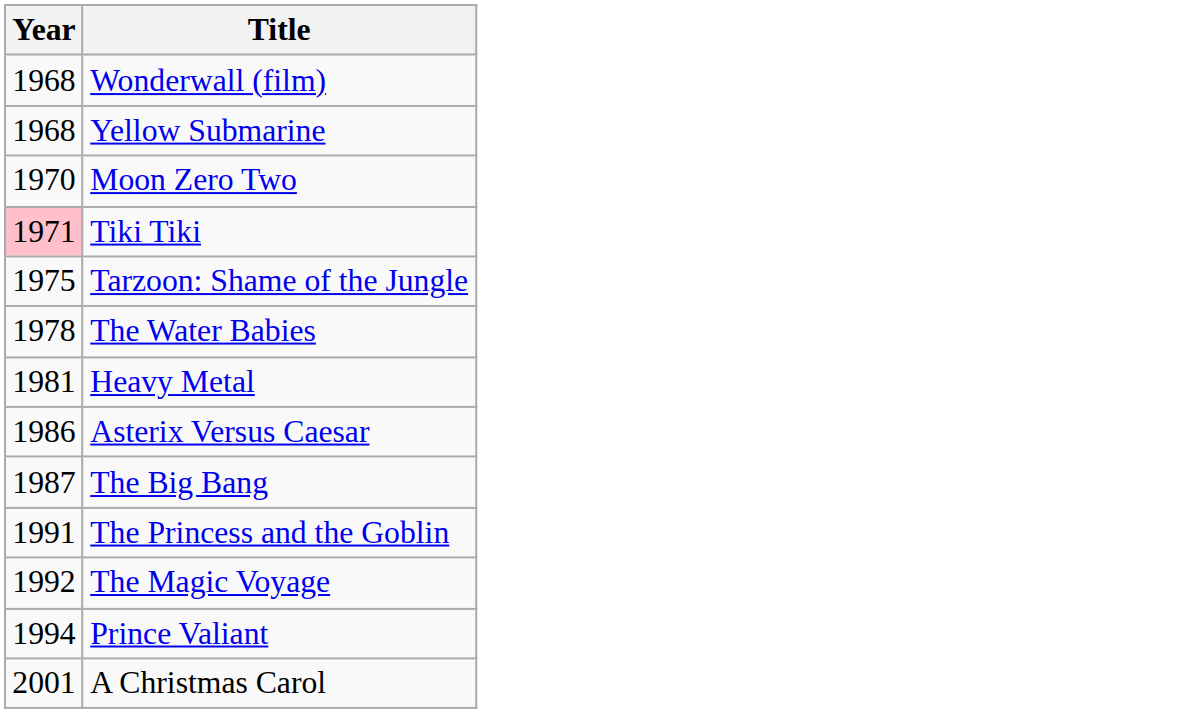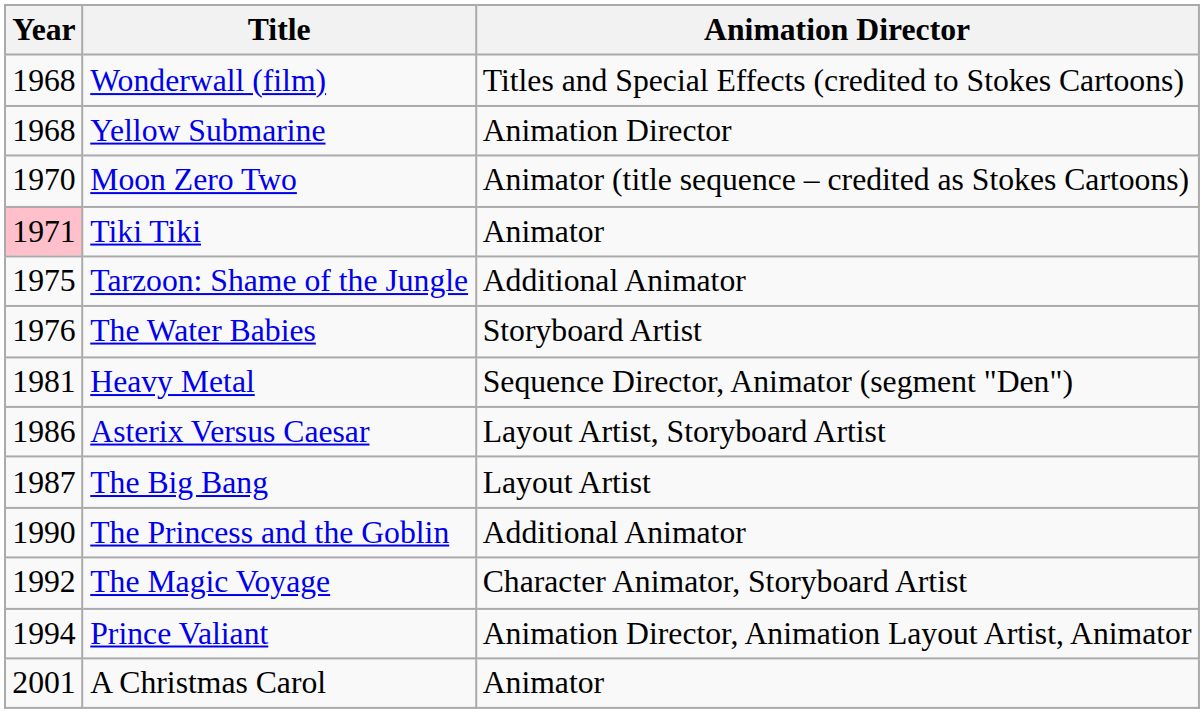+ column: Animation Director | Titles and Special Effects (credited to Stokes Cartoons) | Animation Director | Animator (title sequence – credited as Stokes Cartoons) | Animator | Additional Animator | Storyboard Artist | Sequence Director, Animator (segment "Den") | Layout Artist, Storyboard Artist | Layout Artist | Additional Animator | Character Animator, Storyboard Artist | Animation Director, Animation Layout Artist, Animator | Animator
The Water Babies | Year: 1978 -> 1976
The Princess and the Goblin | Year: 1991 -> 1990
